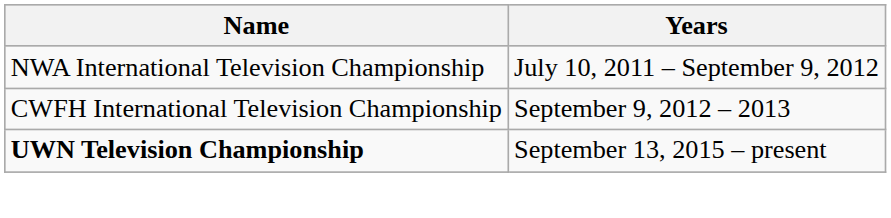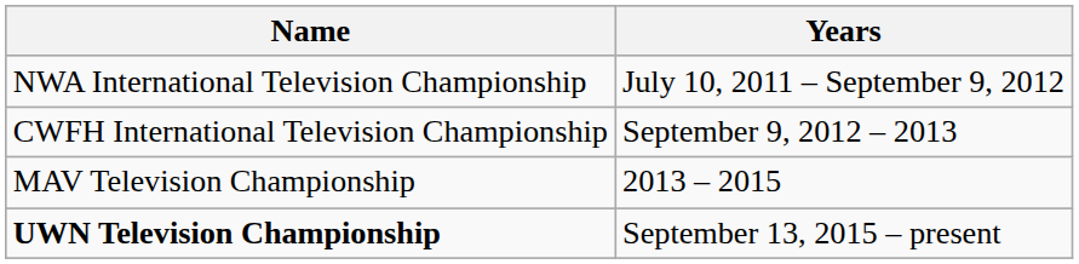+ row: MAV Television Championship | 2013 – 2015
